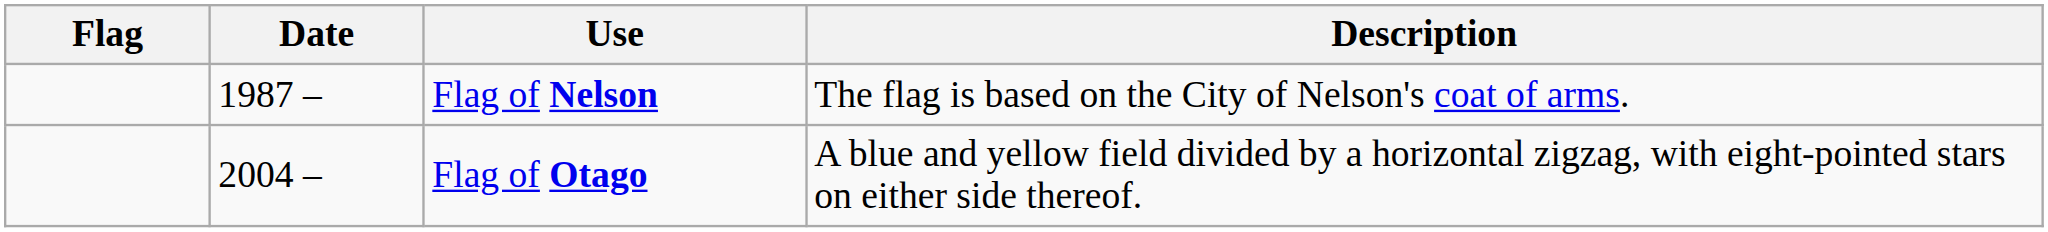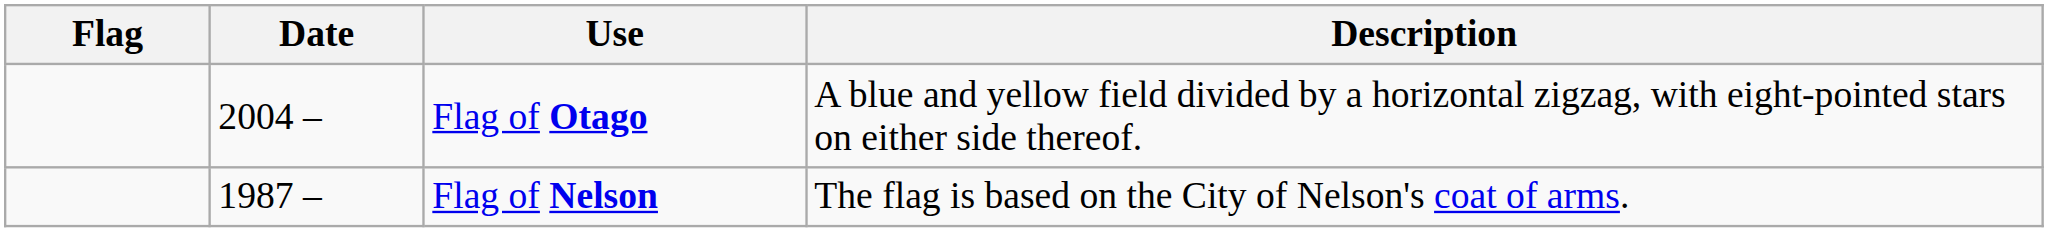rows swapped: Flag of Nelson <-> Flag of Otago
